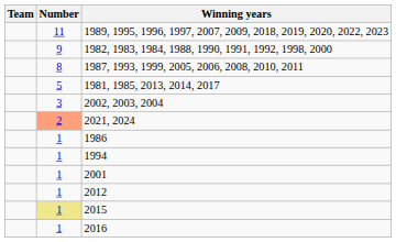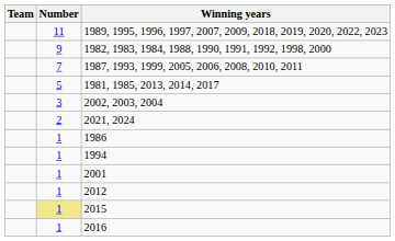1987, 1993, 1999, 2005, 2006, 2008, 2010, 2011 | Number: 8 -> 7
2021, 2024 | Number: lightsalmon background -> no background
